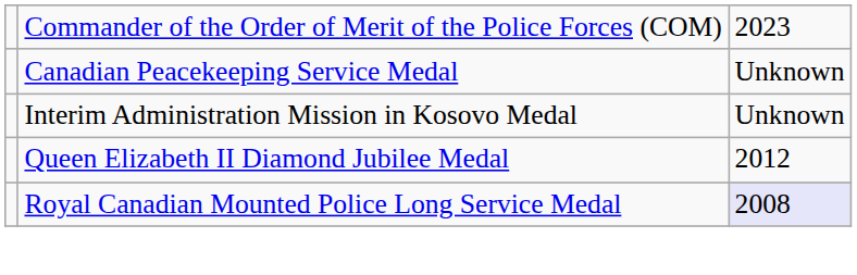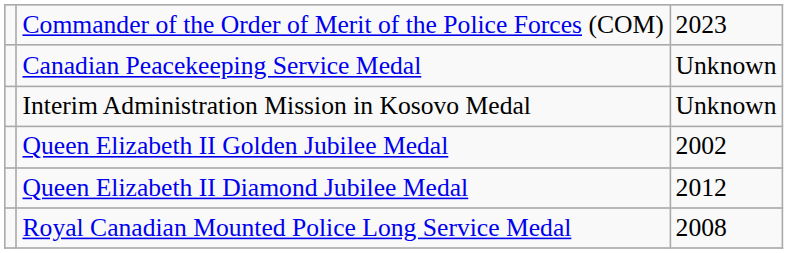+ row: Queen Elizabeth II Golden Jubilee Medal | 2002
Royal Canadian Mounted Police Long Service Medal | column 3: lavender background -> no background
